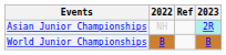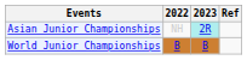columns swapped: 2023 <-> Ref
